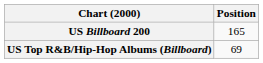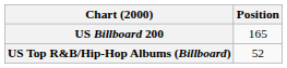US Top R&B/Hip-Hop Albums (Billboard) | Position: 69 -> 52
